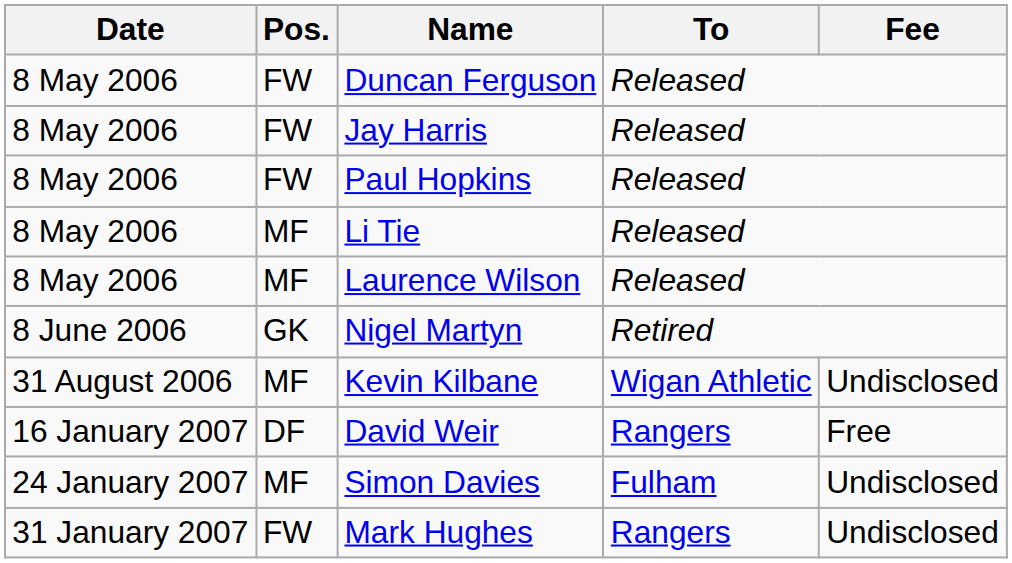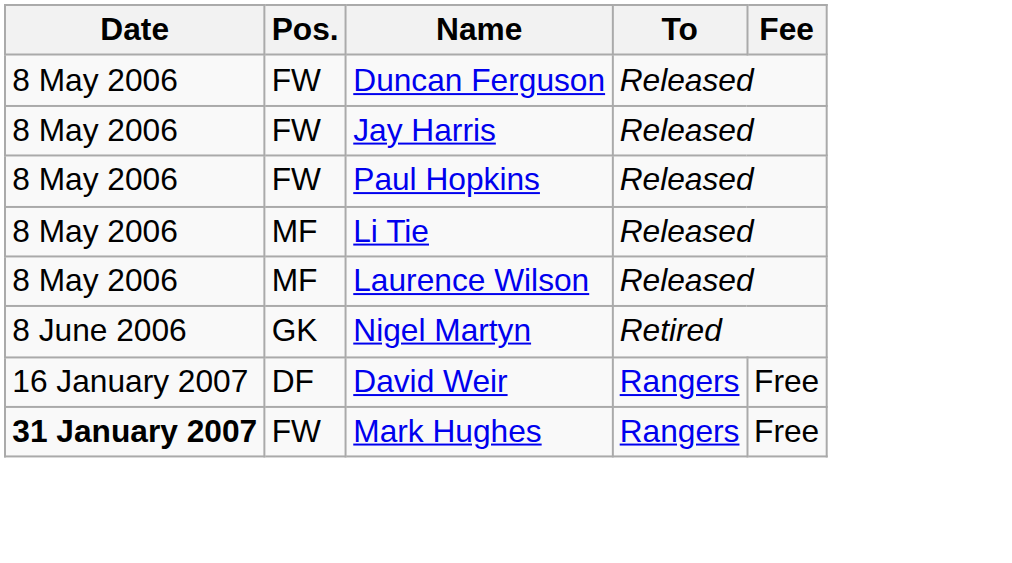- row: 31 August 2006 | MF | Kevin Kilbane | Wigan Athletic | Undisclosed
- row: 24 January 2007 | MF | Simon Davies | Fulham | Undisclosed
Mark Hughes | Date: normal -> bold
Mark Hughes | Fee: Undisclosed -> Free
